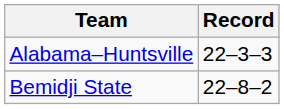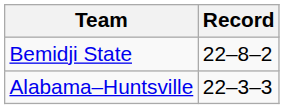rows swapped: Alabama–Huntsville <-> Bemidji State
